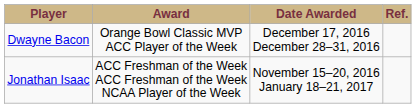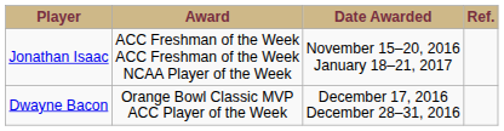rows swapped: Jonathan Isaac <-> Dwayne Bacon
